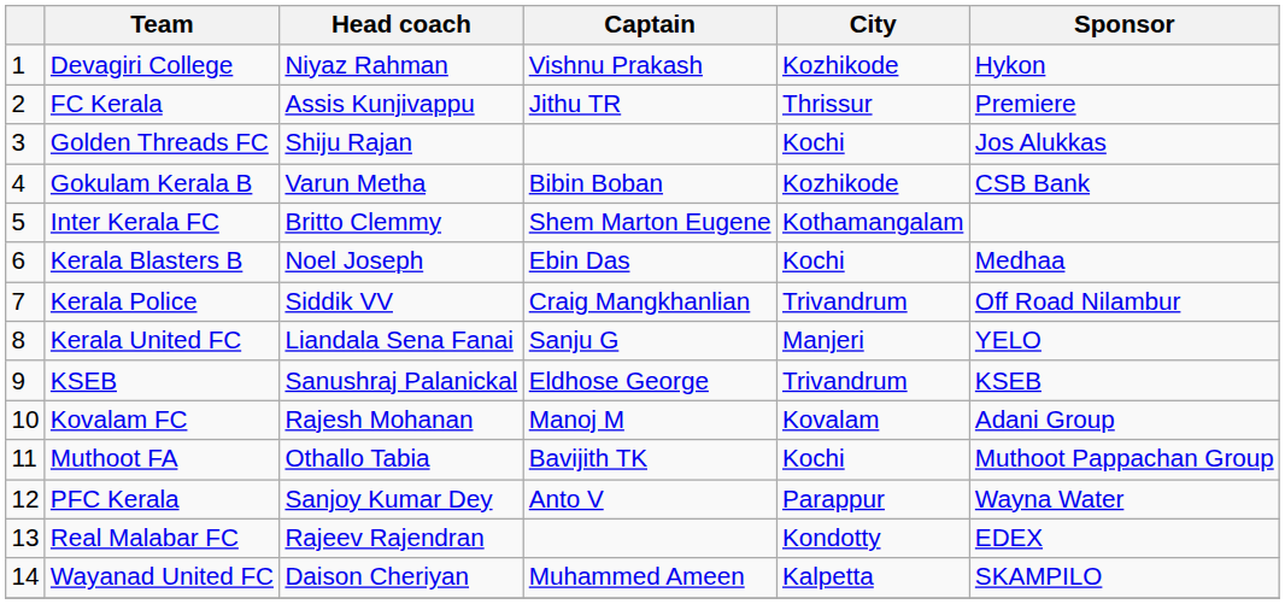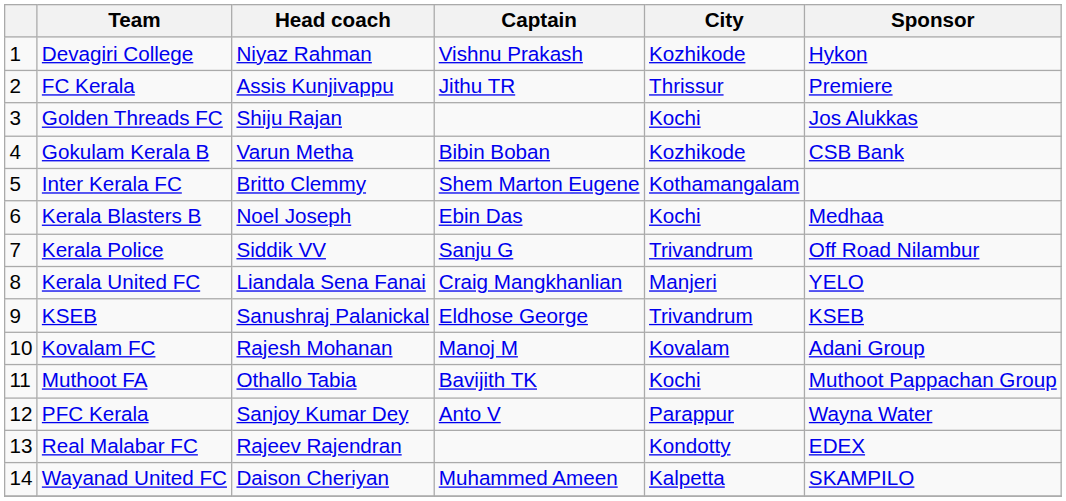Kerala Police | Captain: Craig Mangkhanlian -> Sanju G
Kerala United FC | Captain: Sanju G -> Craig Mangkhanlian
